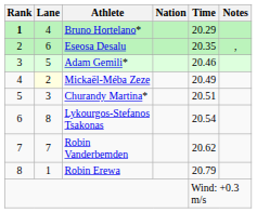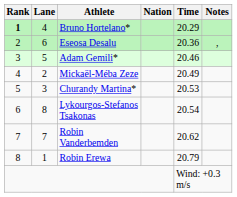Eseosa Desalu | Time: 20.35 -> 20.36
Mickaël-Méba Zeze | Lane: lightyellow background -> no background
Churandy Martina* | Time: 20.51 -> 20.53
